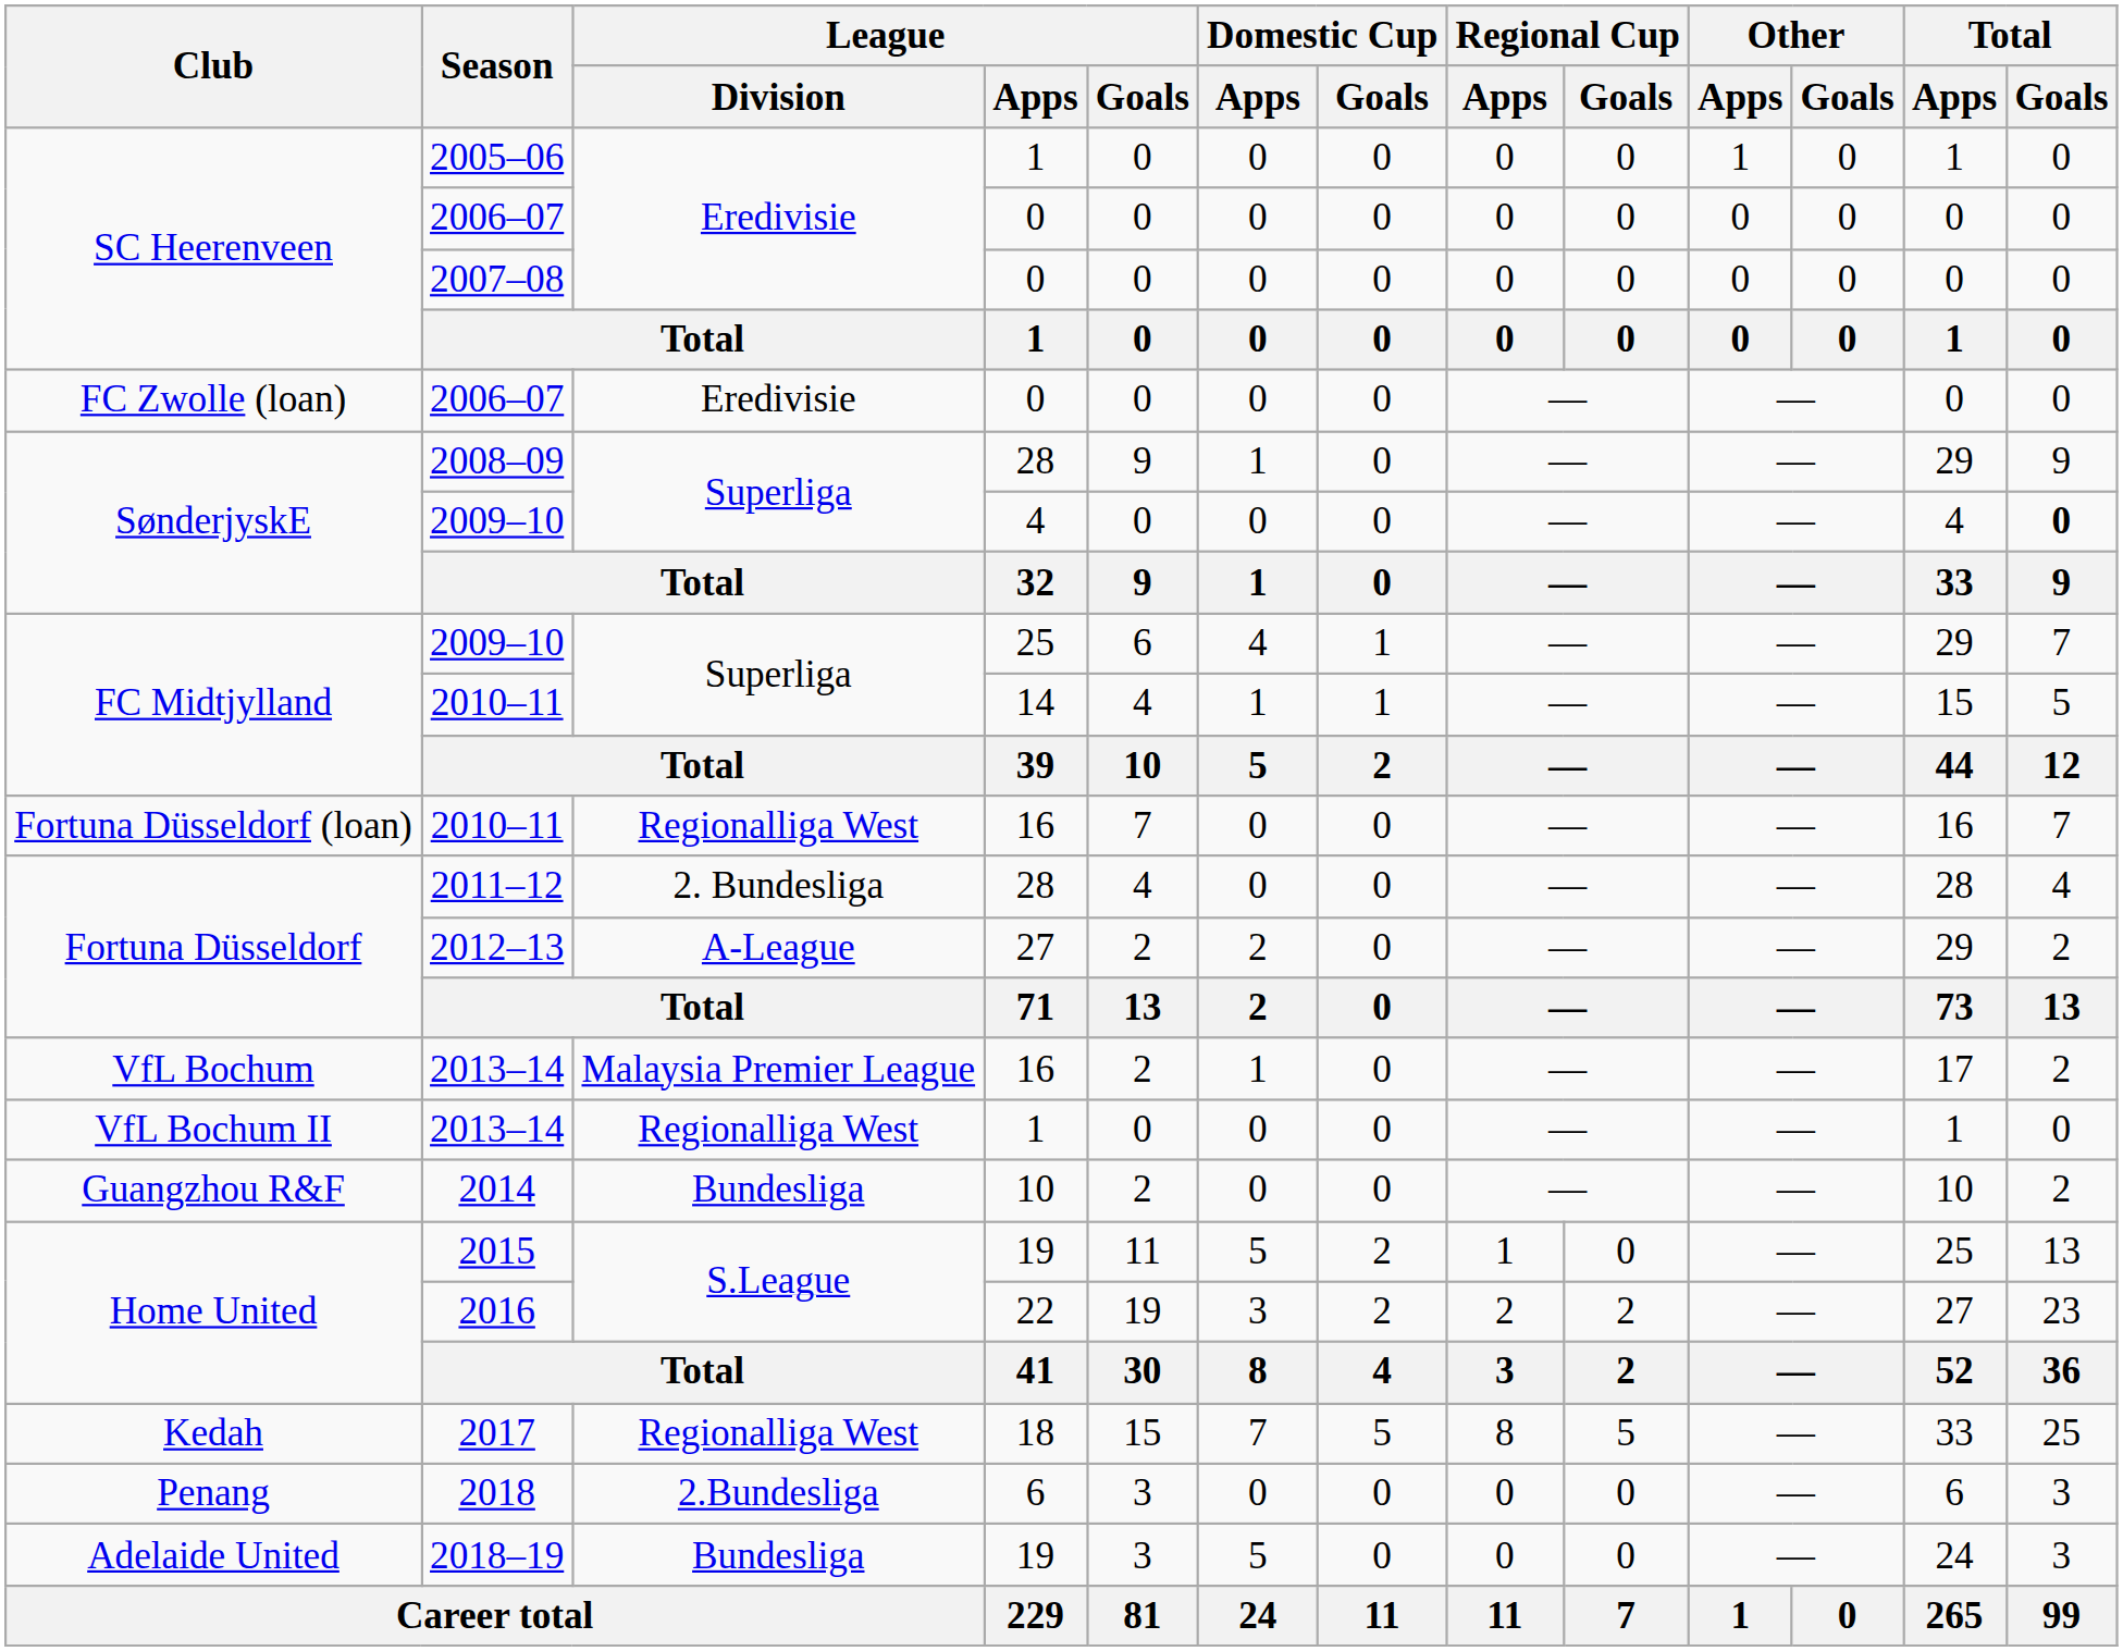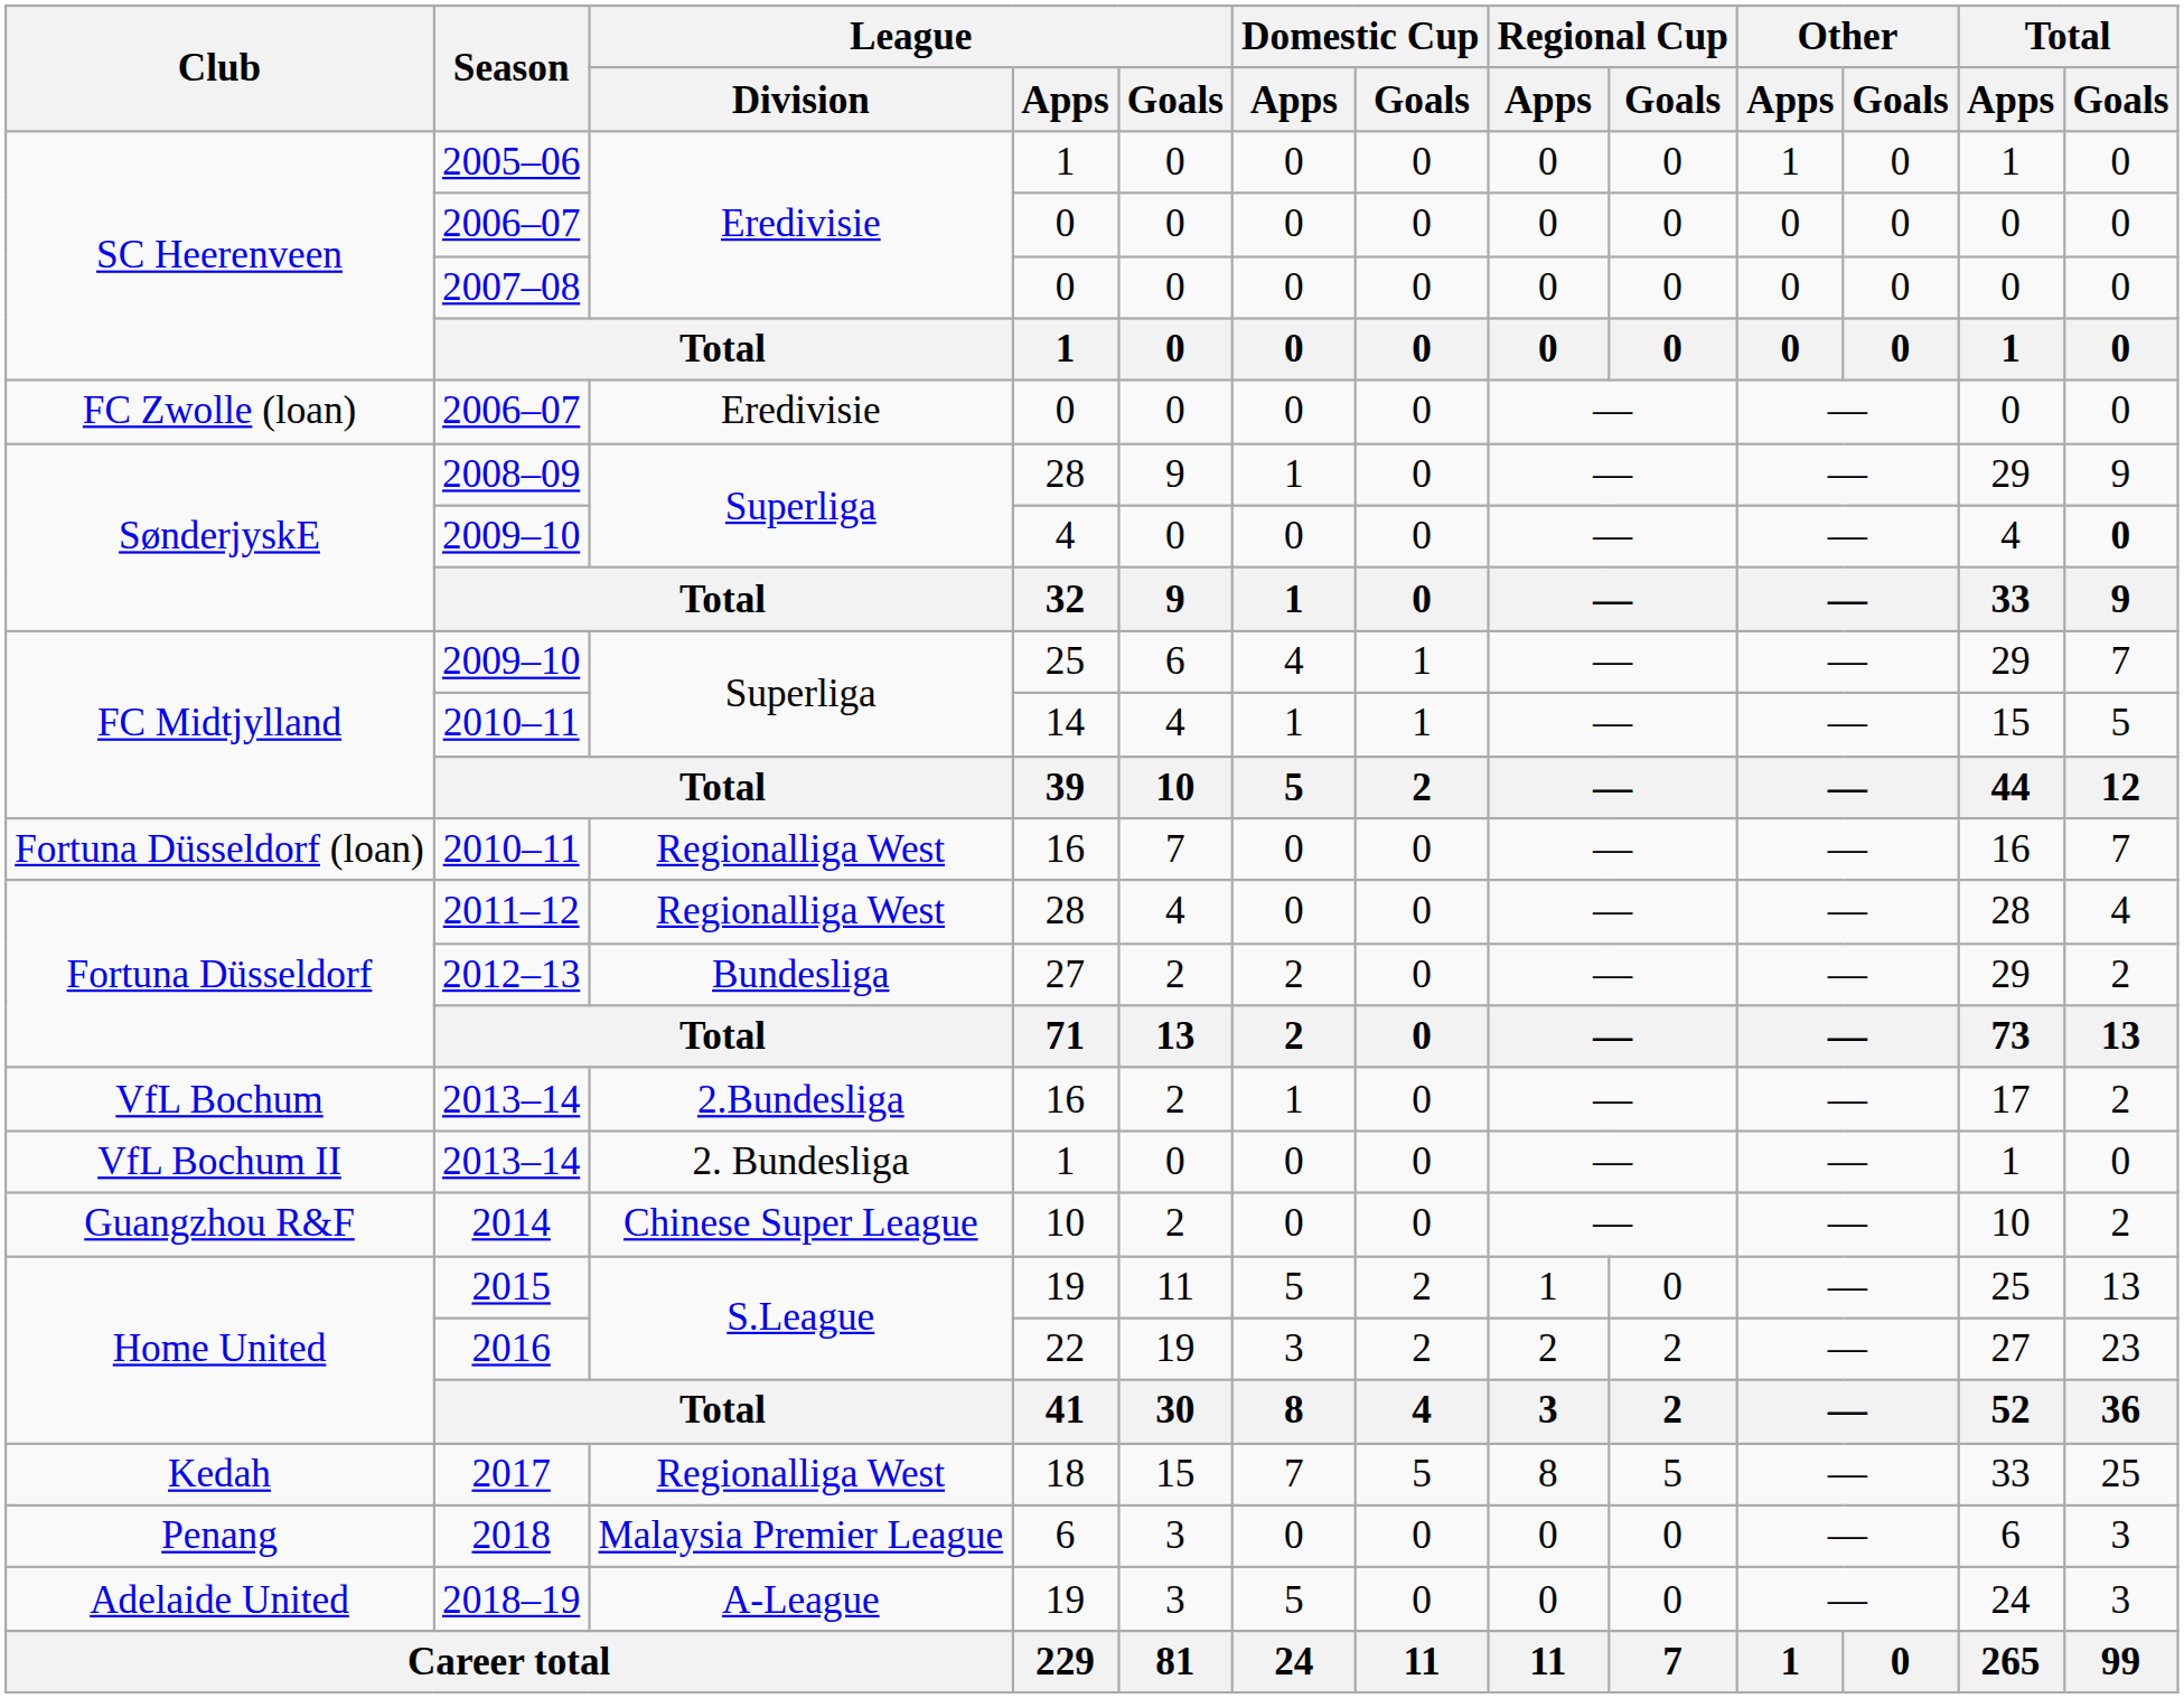2011–12 | League / Division: 2. Bundesliga -> Regionalliga West
2012–13 | League / Division: A-League -> Bundesliga
VfL Bochum / 2013–14 | League / Division: Malaysia Premier League -> 2.Bundesliga
VfL Bochum II / 2013–14 | League / Division: Regionalliga West -> 2. Bundesliga
2014 | League / Division: Bundesliga -> Chinese Super League
2018 | League / Division: 2.Bundesliga -> Malaysia Premier League
2018–19 | League / Division: Bundesliga -> A-League
